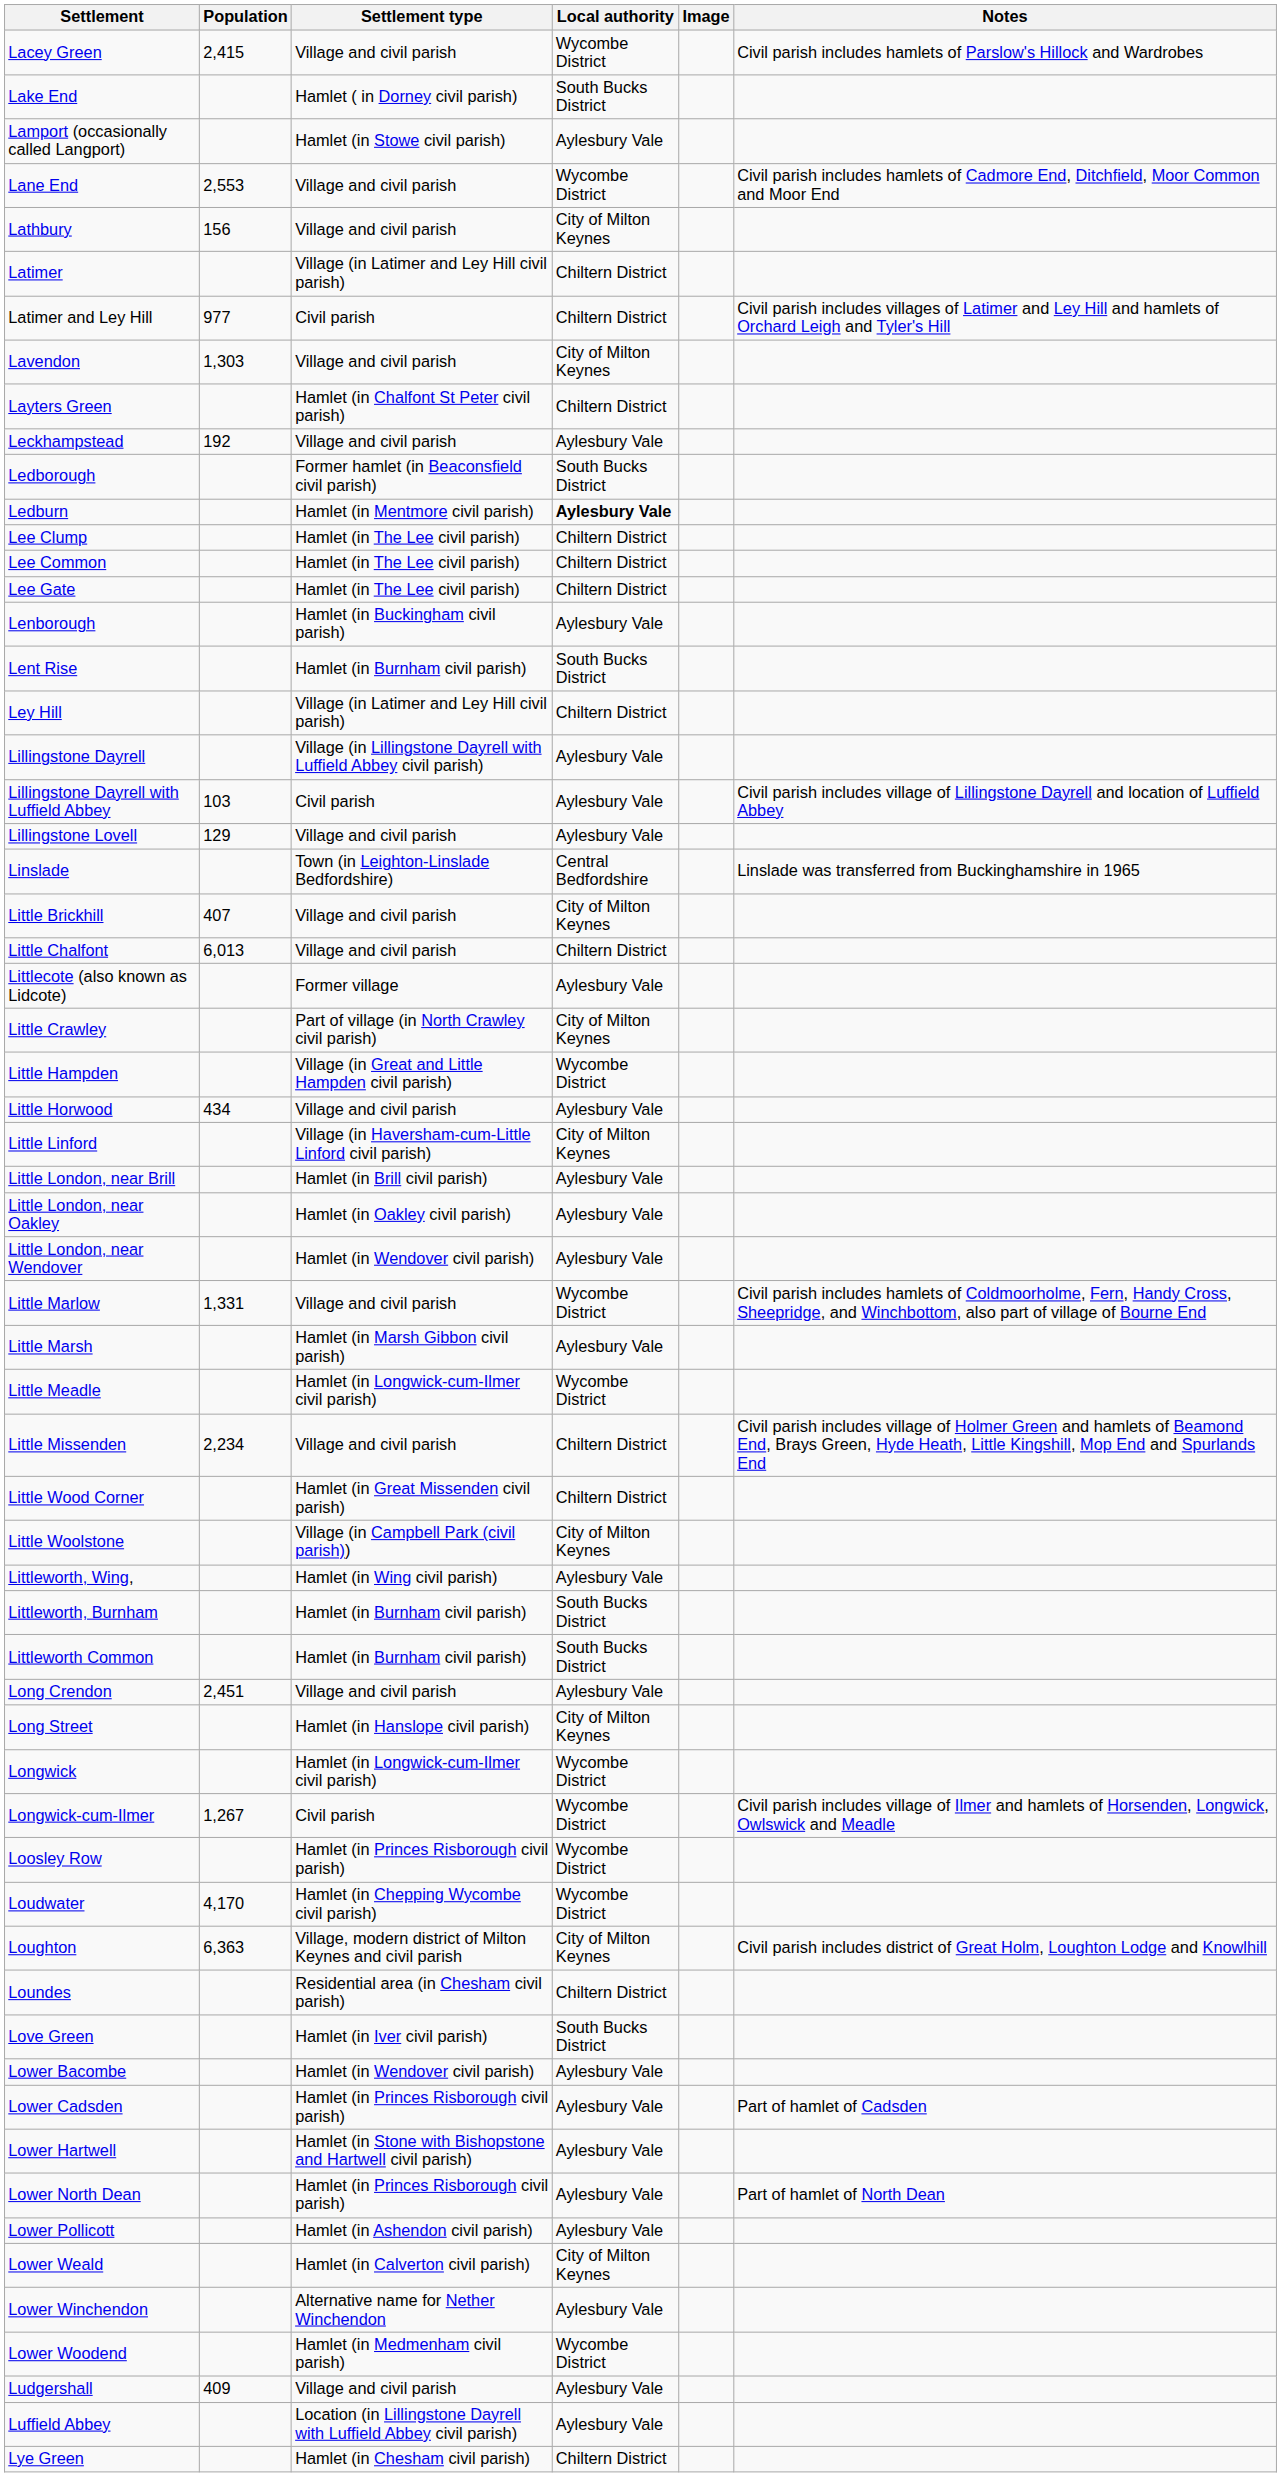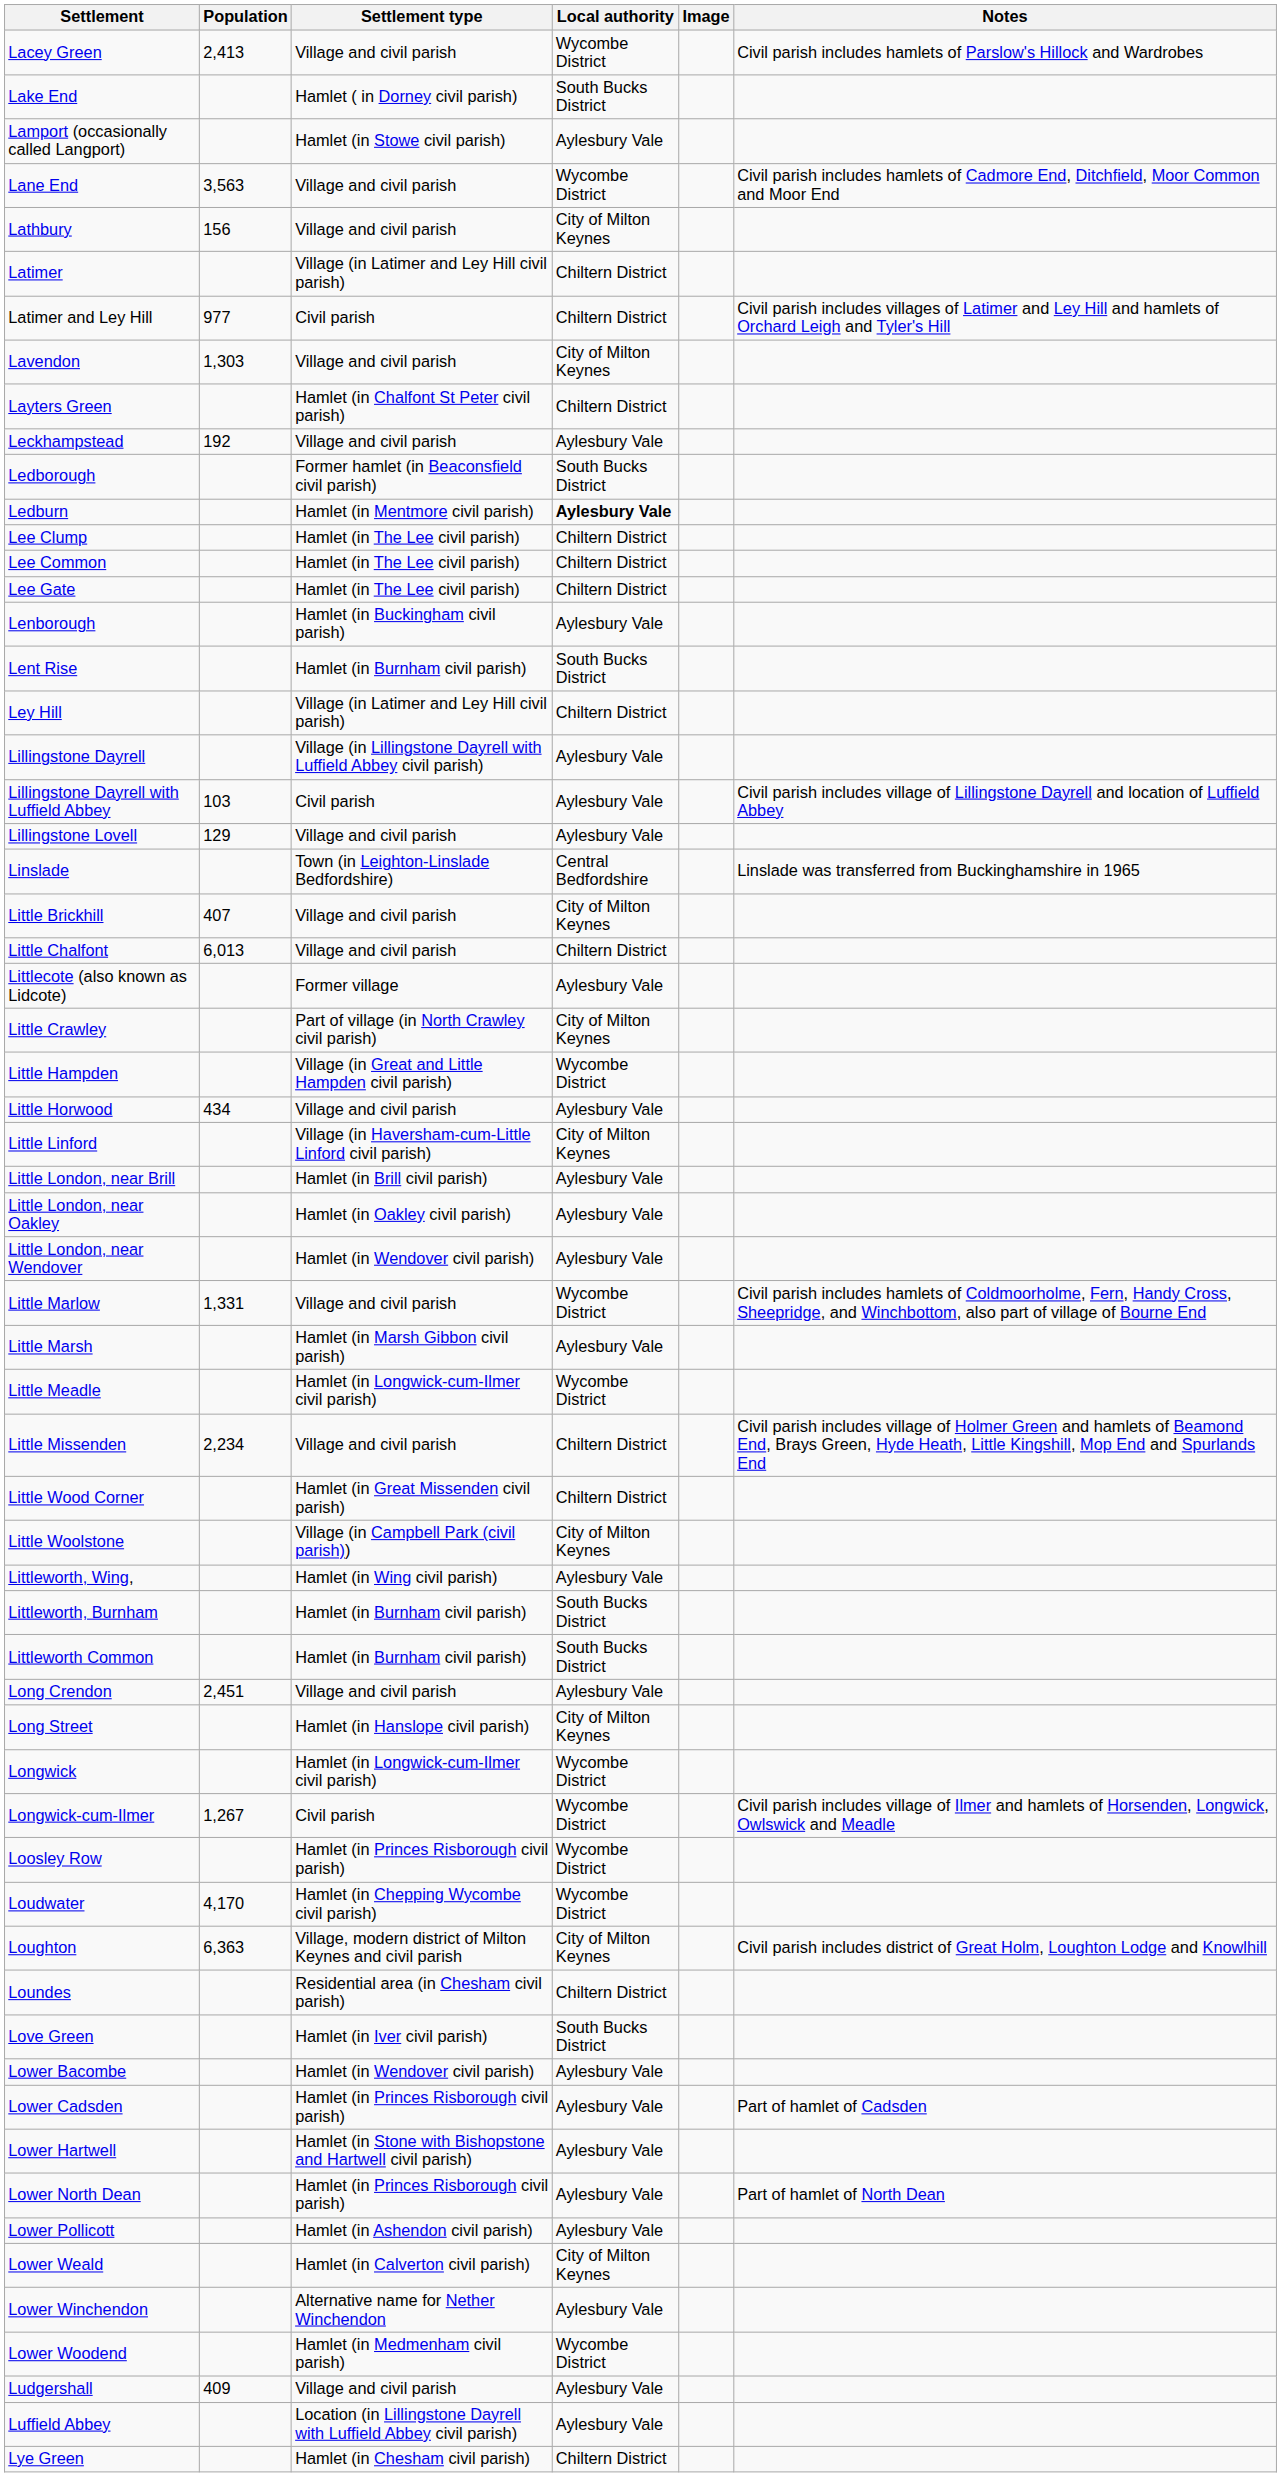Lacey Green | Population: 2,415 -> 2,413
Lane End | Population: 2,553 -> 3,563
